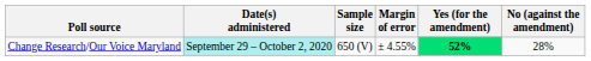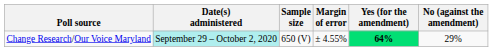Change Research/Our Voice Maryland | Yes (for the amendment): 52% -> 64%
Change Research/Our Voice Maryland | No (against the amendment): 28% -> 29%
